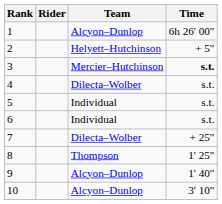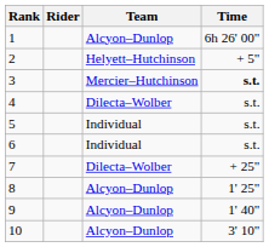8 | Team: Thompson -> Alcyon–Dunlop
